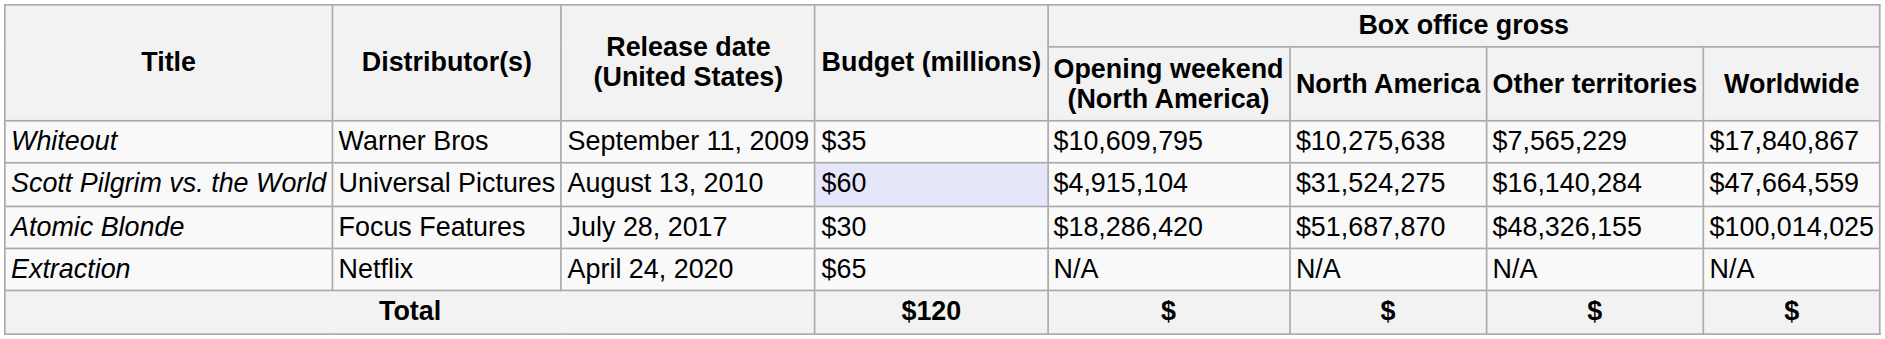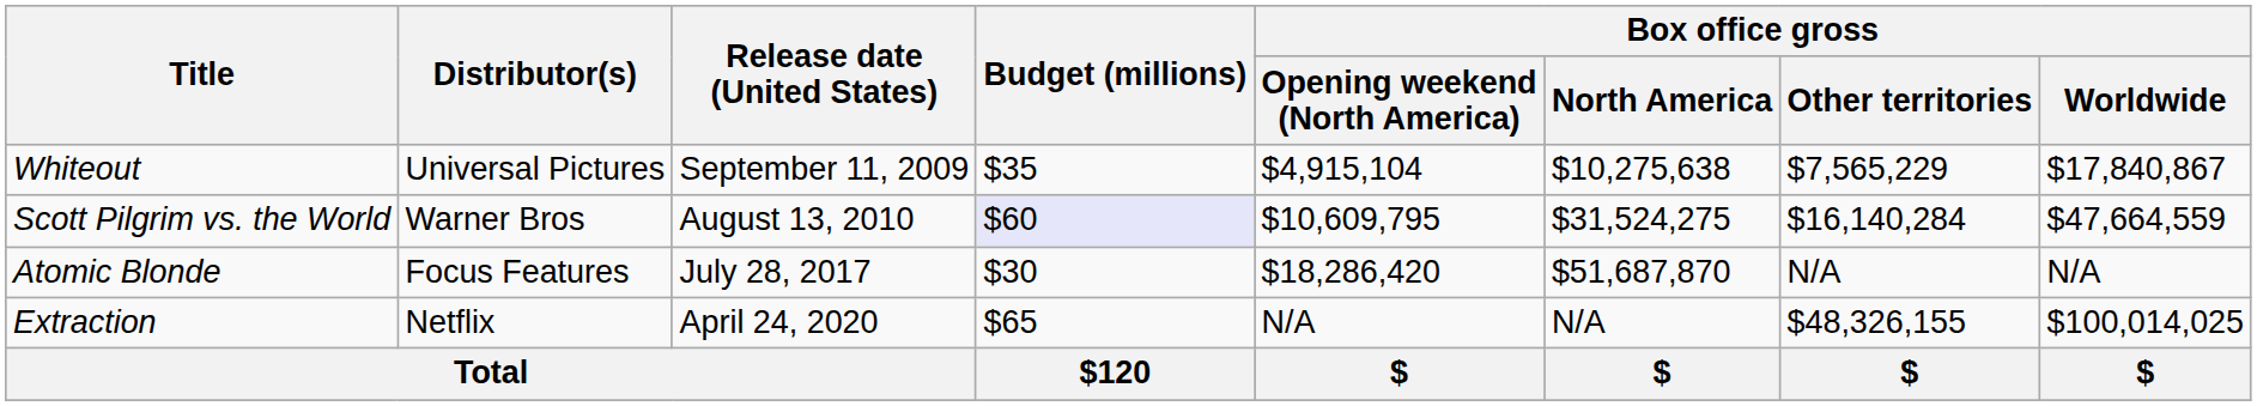Whiteout | Distributor(s): Warner Bros -> Universal Pictures
Whiteout | Box office gross / Opening weekend (North America): $10,609,795 -> $4,915,104
Scott Pilgrim vs. the World | Distributor(s): Universal Pictures -> Warner Bros
Scott Pilgrim vs. the World | Box office gross / Opening weekend (North America): $4,915,104 -> $10,609,795
Atomic Blonde | Box office gross / Other territories: $48,326,155 -> N/A
Atomic Blonde | Box office gross / Worldwide: $100,014,025 -> N/A
Extraction | Box office gross / Other territories: N/A -> $48,326,155
Extraction | Box office gross / Worldwide: N/A -> $100,014,025
